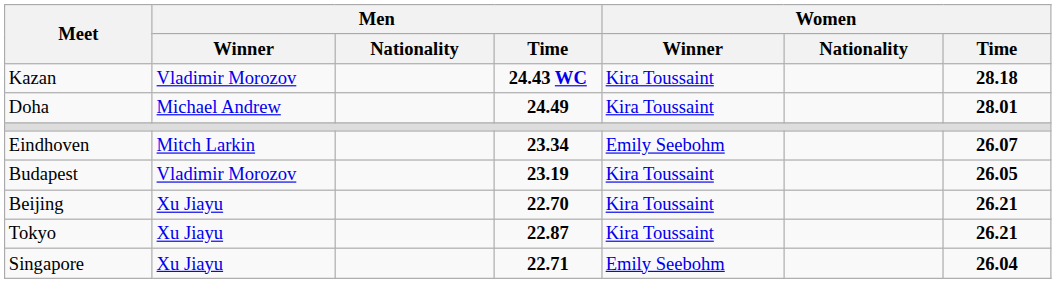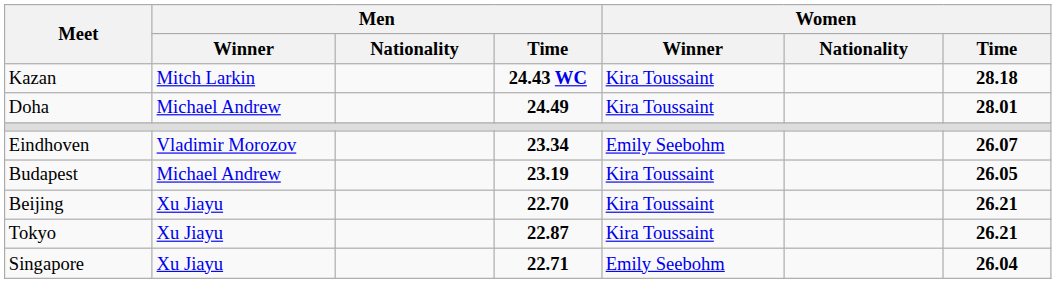Kazan | Men / Winner: Vladimir Morozov -> Mitch Larkin
Eindhoven | Men / Winner: Mitch Larkin -> Vladimir Morozov
Budapest | Men / Winner: Vladimir Morozov -> Michael Andrew
